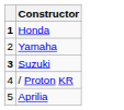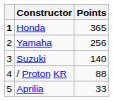+ column: Points | 365 | 256 | 140 | 88 | 33
Suzuki | column 1: bold -> normal
